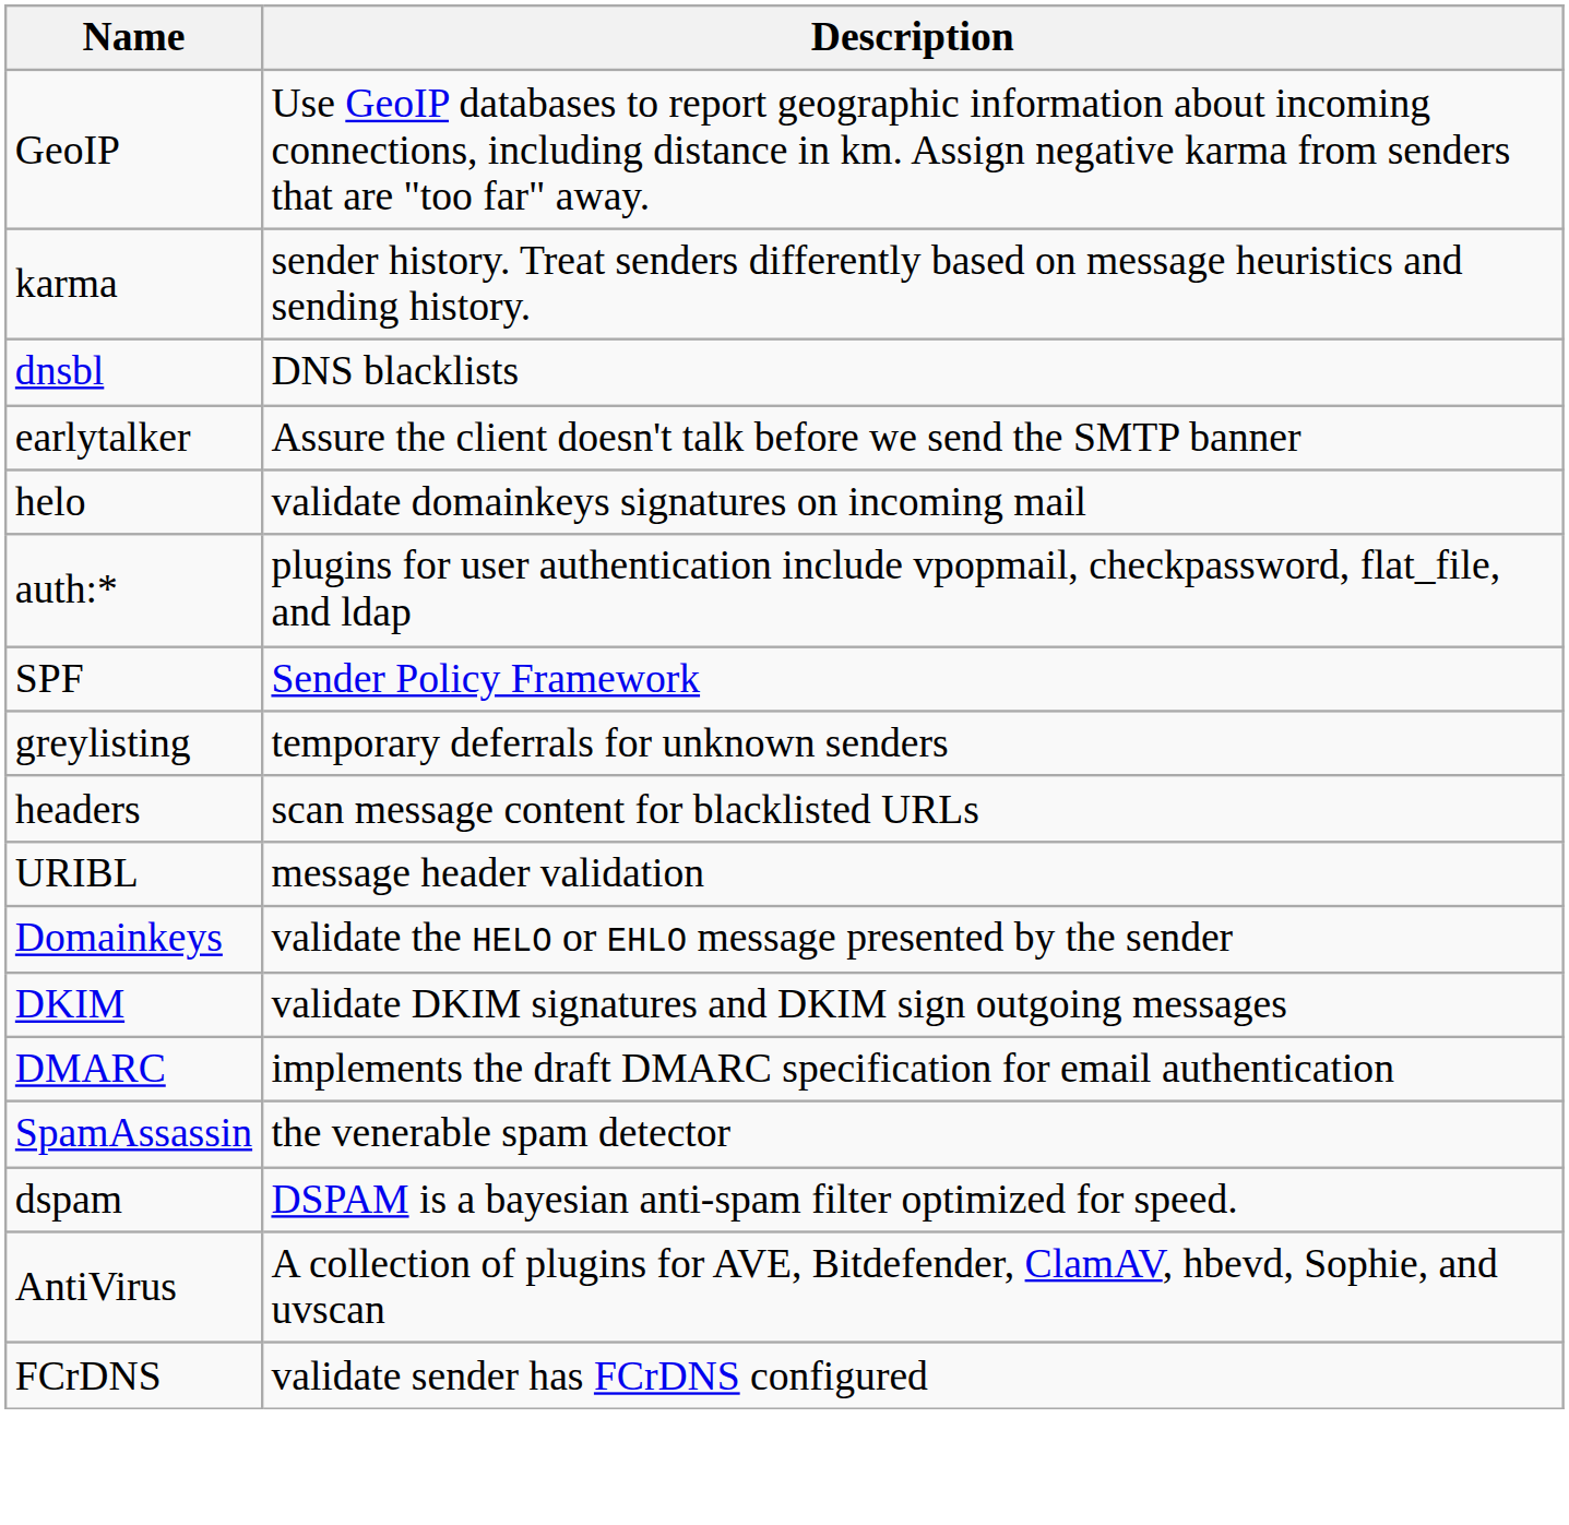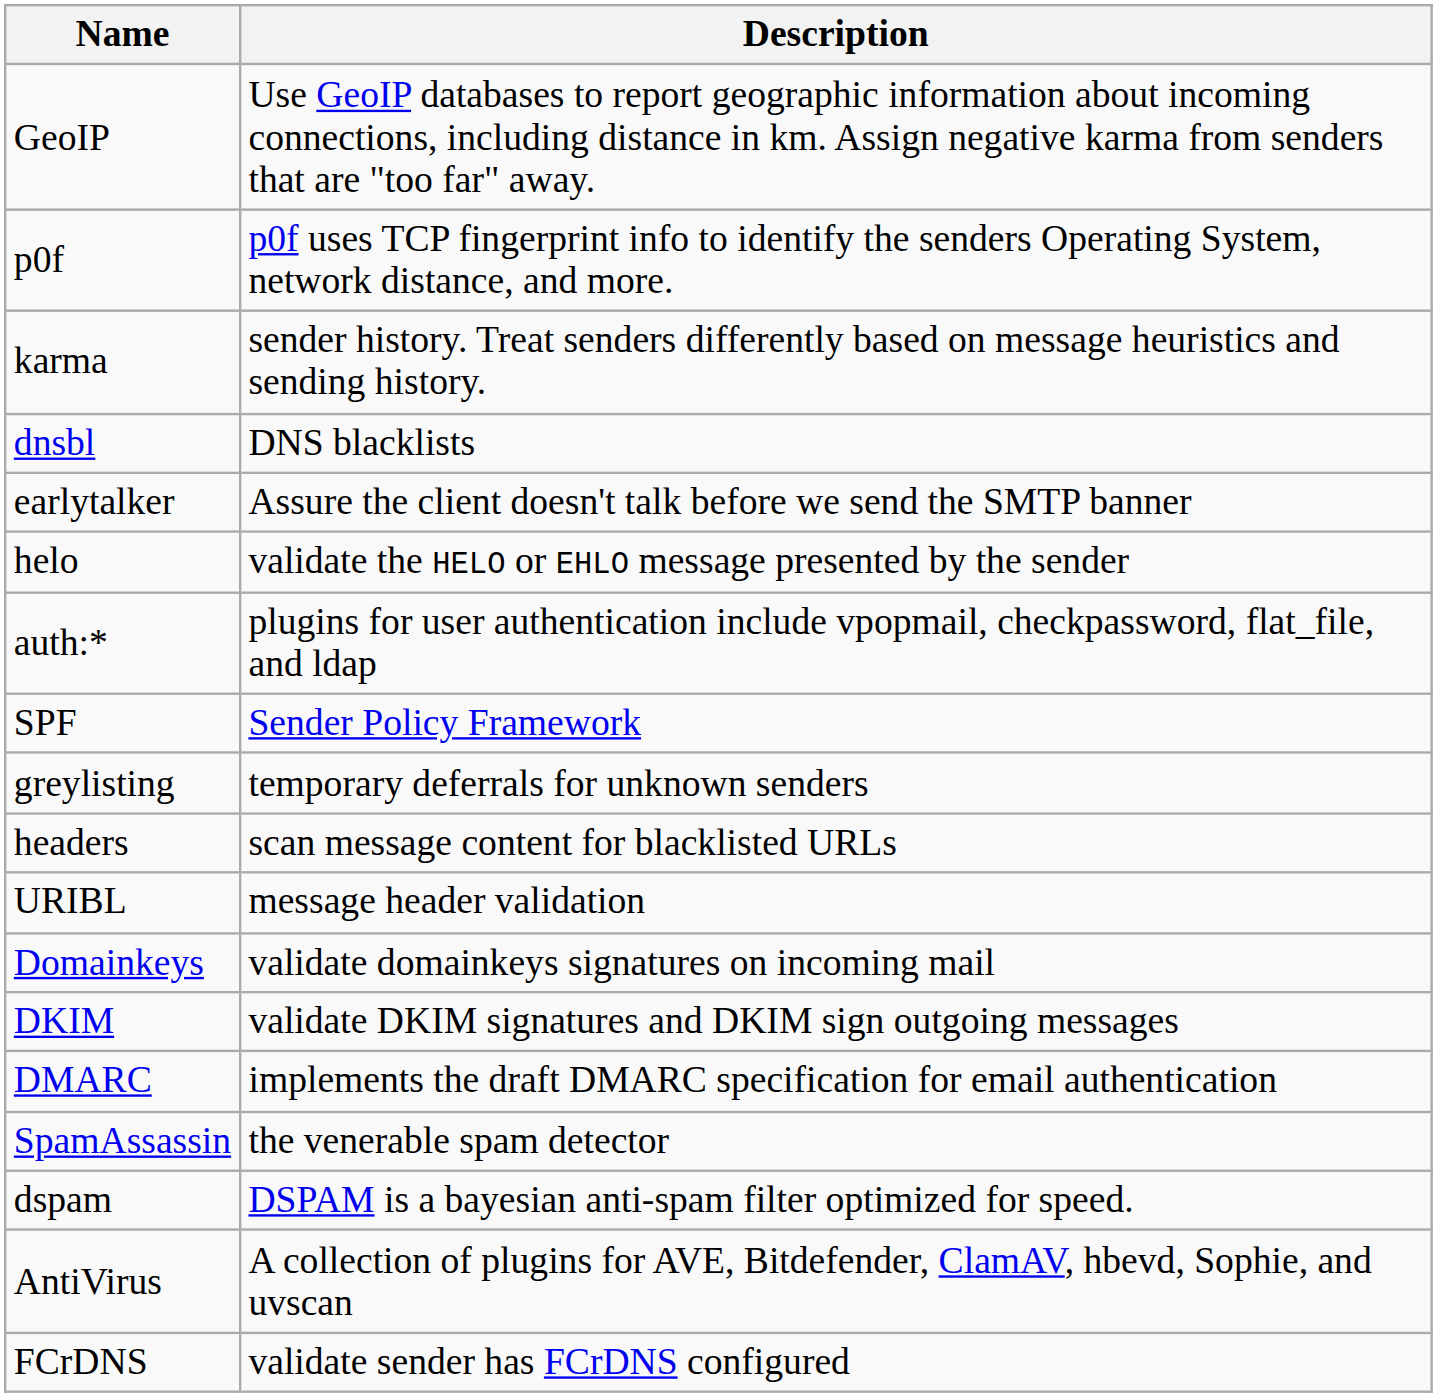+ row: p0f | p0f uses TCP fingerprint info to identify the senders Operating System, network distance, and more.
helo | Description: validate domainkeys signatures on incoming mail -> validate the HELO or EHLO message presented by the sender
Domainkeys | Description: validate the HELO or EHLO message presented by the sender -> validate domainkeys signatures on incoming mail
